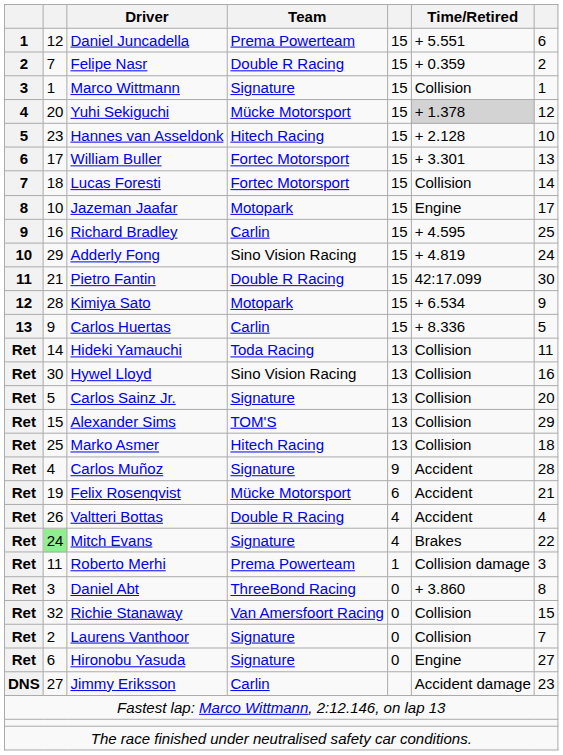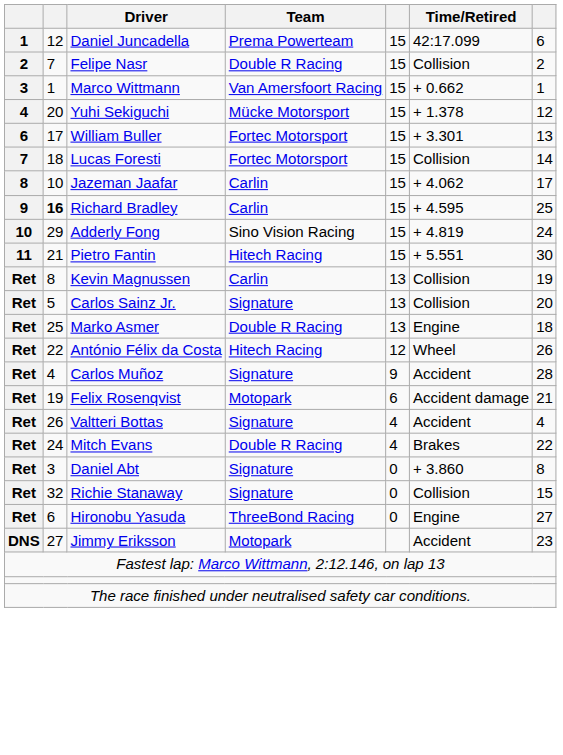Daniel Juncadella | Time/Retired: + 5.551 -> 42:17.099
Felipe Nasr | Time/Retired: + 0.359 -> Collision
Marco Wittmann | Team: Signature -> Van Amersfoort Racing
Marco Wittmann | Time/Retired: Collision -> + 0.662
Yuhi Sekiguchi | Time/Retired: lightgrey background -> no background
- row: 5 | 23 | Hannes van Asseldonk | Hitech Racing | 15 | + 2.128 | 10
Jazeman Jaafar | Team: Motopark -> Carlin
Jazeman Jaafar | Time/Retired: Engine -> + 4.062
Richard Bradley | column 2: normal -> bold
Pietro Fantin | Team: Double R Racing -> Hitech Racing
Pietro Fantin | Time/Retired: 42:17.099 -> + 5.551
- row: 12 | 28 | Kimiya Sato | Motopark | 15 | + 6.534 | 9
- row: 13 | 9 | Carlos Huertas | Carlin | 15 | + 8.336 | 5
+ row: Ret | 8 | Kevin Magnussen | Carlin | 13 | Collision | 19
- row: Ret | 14 | Hideki Yamauchi | Toda Racing | 13 | Collision | 11
- row: Ret | 30 | Hywel Lloyd | Sino Vision Racing | 13 | Collision | 16
- row: Ret | 15 | Alexander Sims | TOM'S | 13 | Collision | 29
Marko Asmer | Team: Hitech Racing -> Double R Racing
Marko Asmer | Time/Retired: Collision -> Engine
+ row: Ret | 22 | António Félix da Costa | Hitech Racing | 12 | Wheel | 26
Felix Rosenqvist | Team: Mücke Motorsport -> Motopark
Felix Rosenqvist | Time/Retired: Accident -> Accident damage
Valtteri Bottas | Team: Double R Racing -> Signature
Mitch Evans | column 2: lightgreen background -> no background
Mitch Evans | Team: Signature -> Double R Racing
- row: Ret | 11 | Roberto Merhi | Prema Powerteam | 1 | Collision damage | 3
Daniel Abt | Team: ThreeBond Racing -> Signature
Richie Stanaway | Team: Van Amersfoort Racing -> Signature
- row: Ret | 2 | Laurens Vanthoor | Signature | 0 | Collision | 7
Hironobu Yasuda | Team: Signature -> ThreeBond Racing
Jimmy Eriksson | Team: Carlin -> Motopark
Jimmy Eriksson | Time/Retired: Accident damage -> Accident
